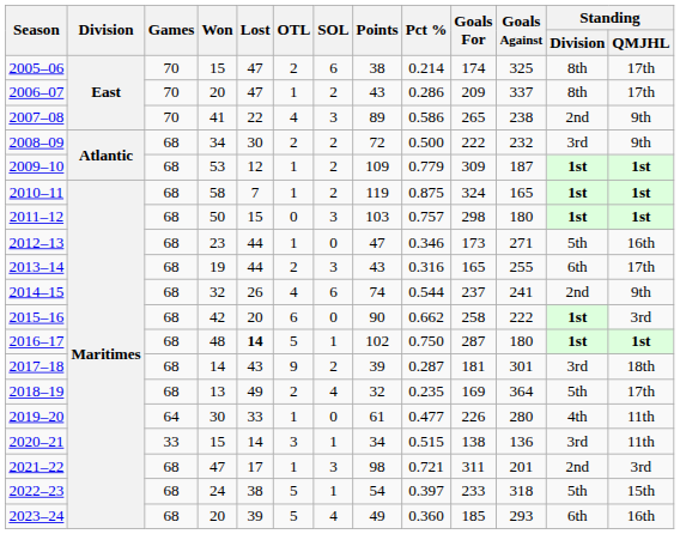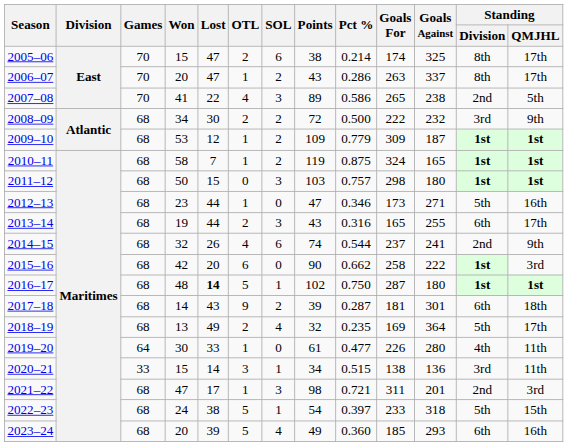2006–07 | Goals For: 209 -> 263
2007–08 | Standing / QMJHL: 9th -> 5th
2017–18 | Standing / Division: 3rd -> 6th
